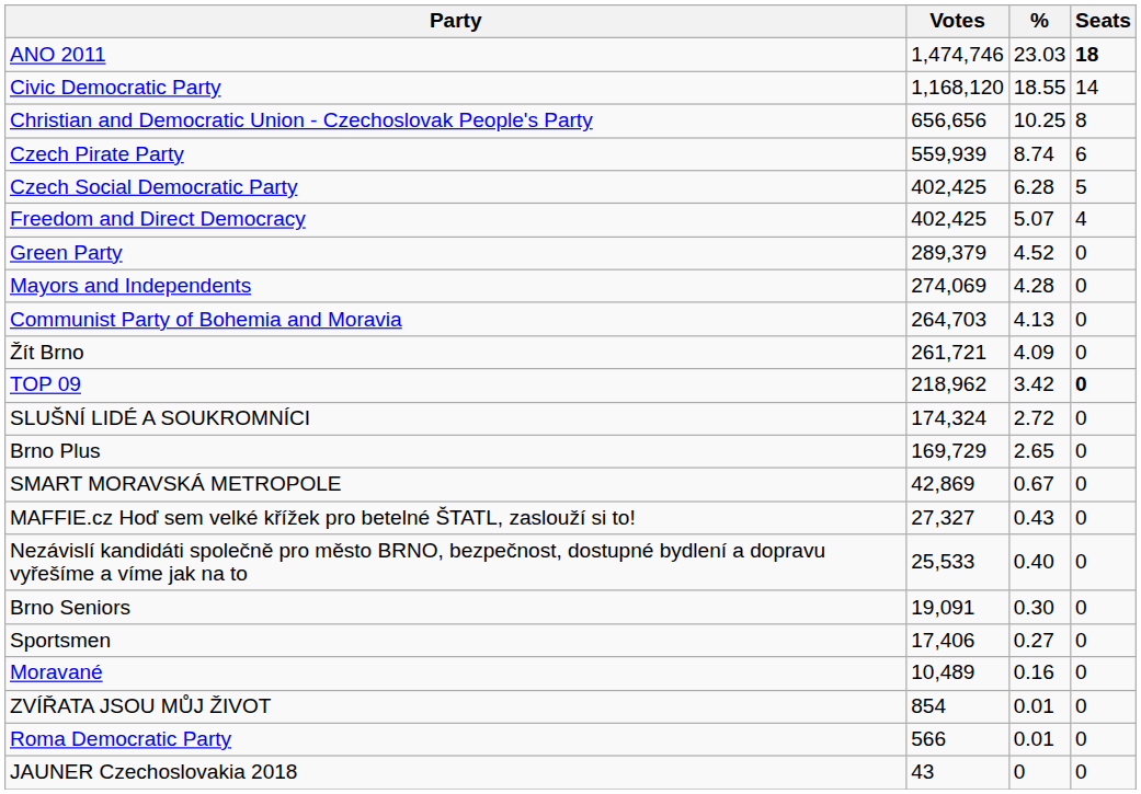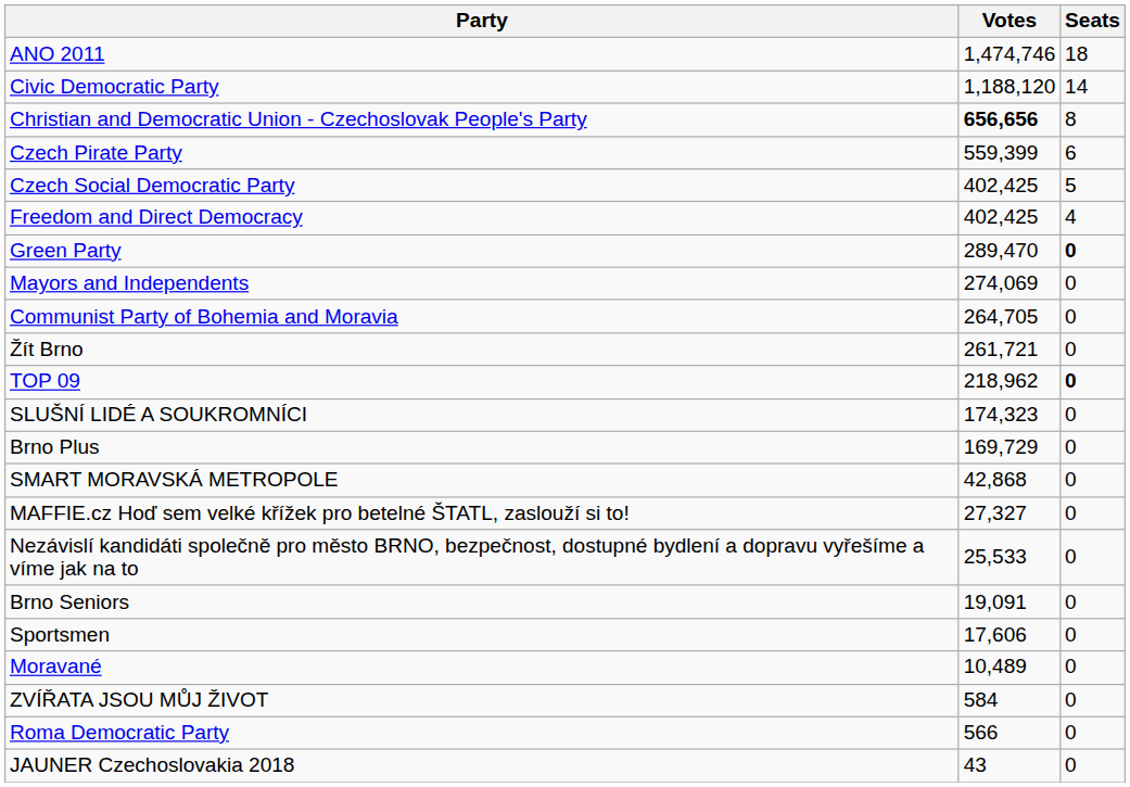- column: % | 23.03 | 18.55 | 10.25 | 8.74 | 6.28 | 5.07 | 4.52 | 4.28 | 4.13 | 4.09 | 3.42 | 2.72 | 2.65 | 0.67 | 0.43 | 0.40 | 0.30 | 0.27 | 0.16 | 0.01 | 0.01 | 0
ANO 2011 | Seats: bold -> normal
Civic Democratic Party | Votes: 1,168,120 -> 1,188,120
Christian and Democratic Union - Czechoslovak People's Party | Votes: normal -> bold
Czech Pirate Party | Votes: 559,939 -> 559,399
Green Party | Votes: 289,379 -> 289,470
Green Party | Seats: normal -> bold
Communist Party of Bohemia and Moravia | Votes: 264,703 -> 264,705
SLUŠNÍ LIDÉ A SOUKROMNÍCI | Votes: 174,324 -> 174,323
SMART MORAVSKÁ METROPOLE | Votes: 42,869 -> 42,868
Sportsmen | Votes: 17,406 -> 17,606
ZVÍŘATA JSOU MŮJ ŽIVOT | Votes: 854 -> 584
